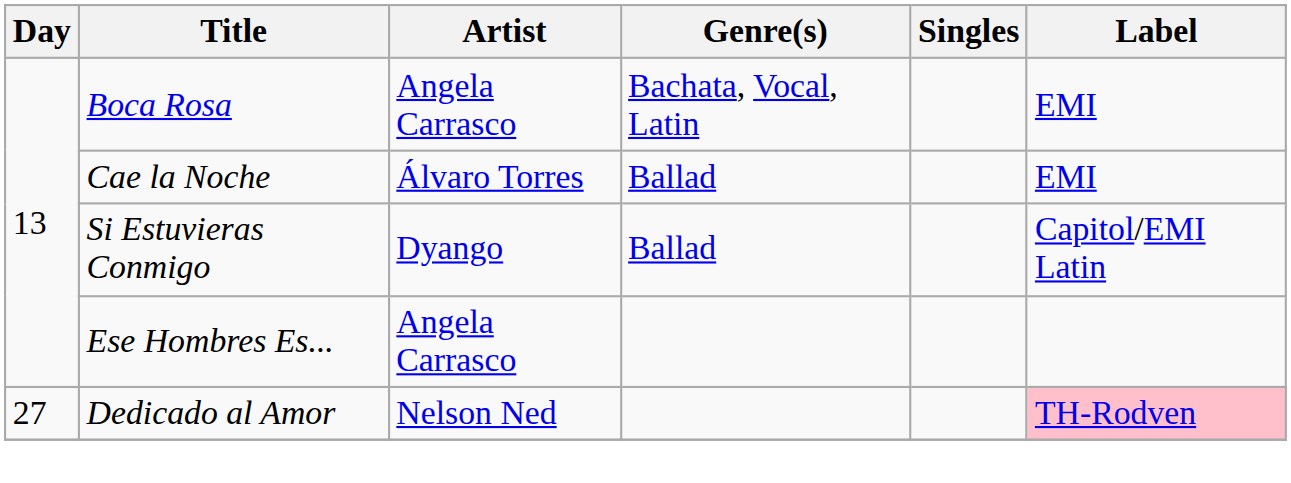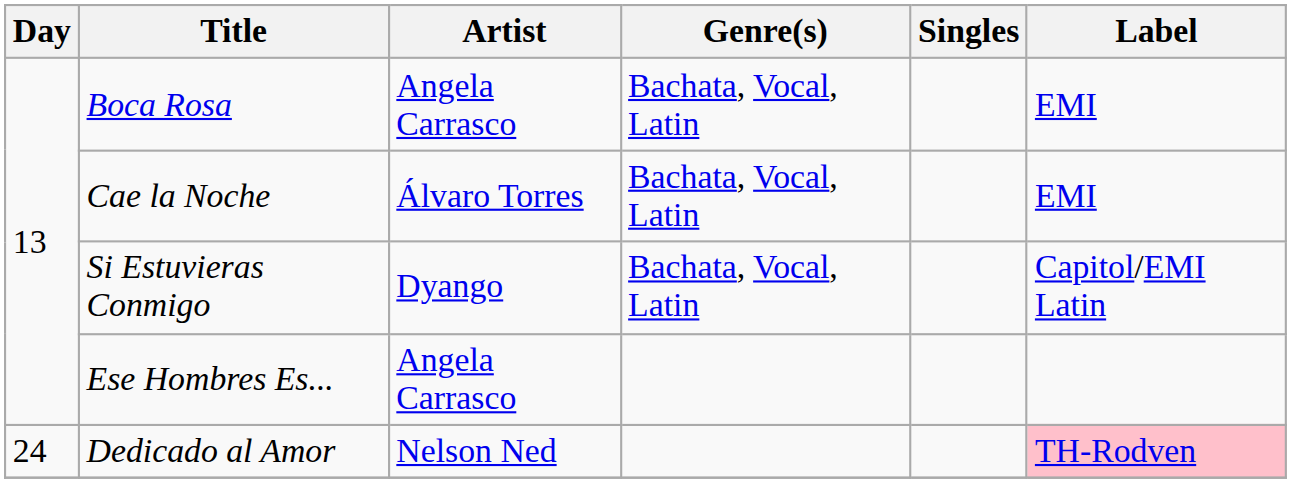Cae la Noche | Genre(s): Ballad -> Bachata, Vocal, Latin
Si Estuvieras Conmigo | Genre(s): Ballad -> Bachata, Vocal, Latin
Dedicado al Amor | Day: 27 -> 24
